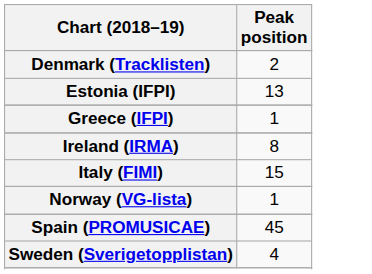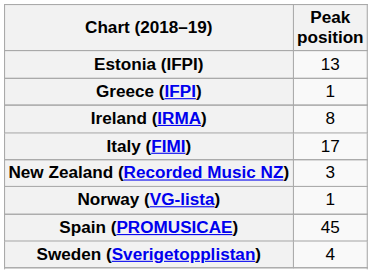- row: Denmark (Tracklisten) | 2
Italy (FIMI) | Peak position: 15 -> 17
+ row: New Zealand (Recorded Music NZ) | 3
